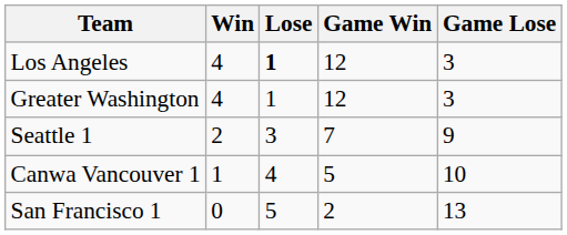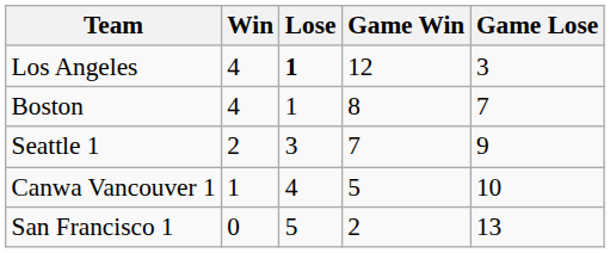- row: Greater Washington | 4 | 1 | 12 | 3
+ row: Boston | 4 | 1 | 8 | 7
